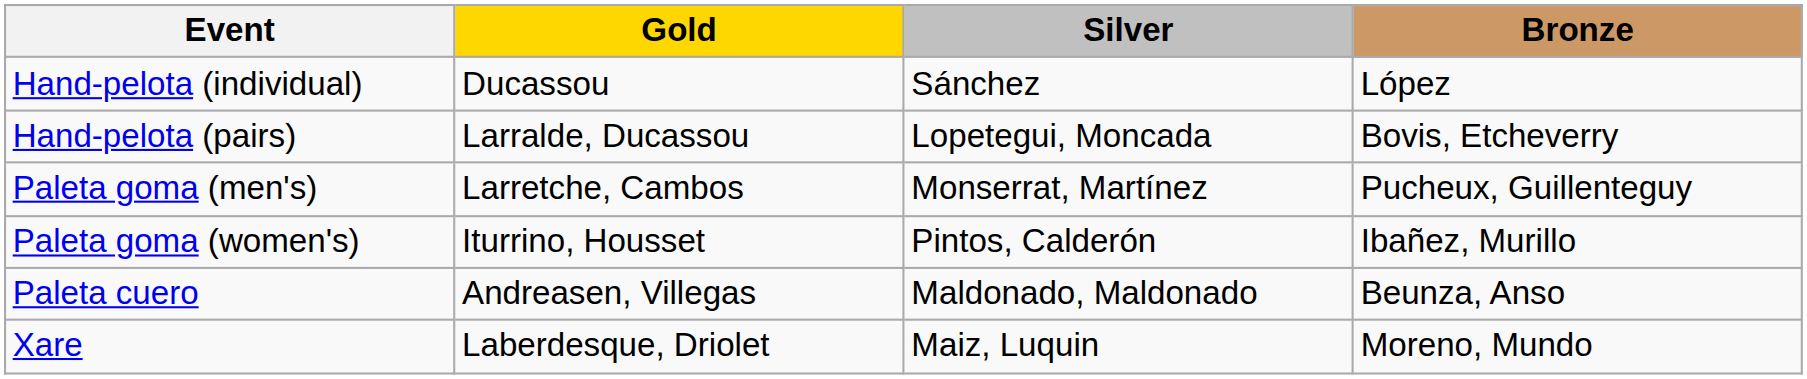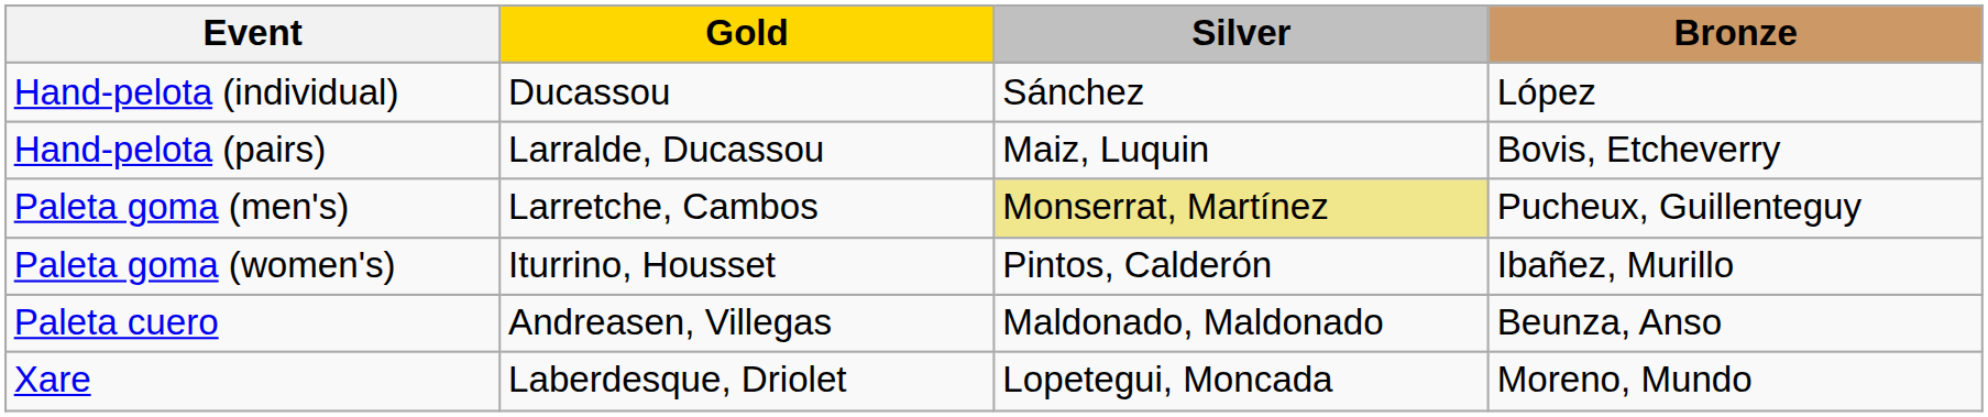Hand-pelota (pairs) | Silver: Lopetegui, Moncada -> Maiz, Luquin
Paleta goma (men's) | Silver: no background -> khaki background
Xare | Silver: Maiz, Luquin -> Lopetegui, Moncada
